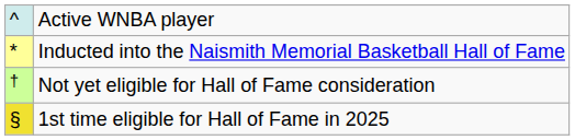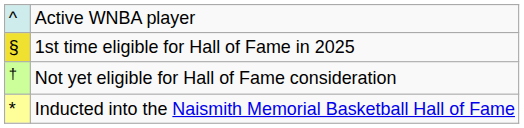rows swapped: Inducted into the Naismith Memorial Basketball Hall of Fame <-> 1st time eligible for Hall of Fame in 2025
